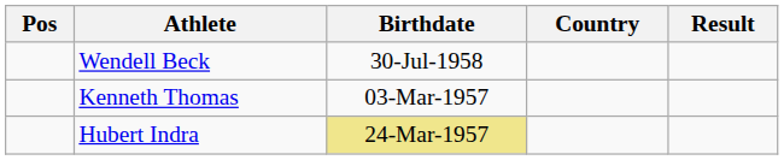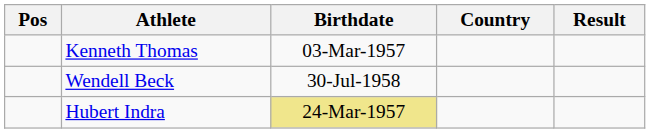rows swapped: Wendell Beck <-> Kenneth Thomas
